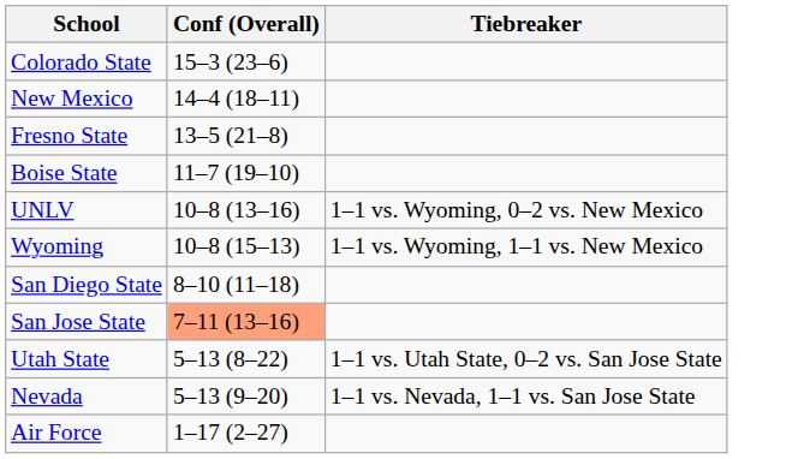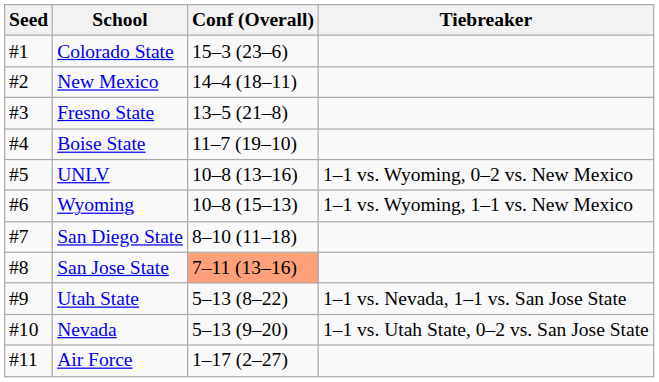+ column: Seed | #1 | #2 | #3 | #4 | #5 | #6 | #7 | #8 | #9 | #10 | #11
Utah State | Tiebreaker: 1–1 vs. Utah State, 0–2 vs. San Jose State -> 1–1 vs. Nevada, 1–1 vs. San Jose State
Nevada | Tiebreaker: 1–1 vs. Nevada, 1–1 vs. San Jose State -> 1–1 vs. Utah State, 0–2 vs. San Jose State
